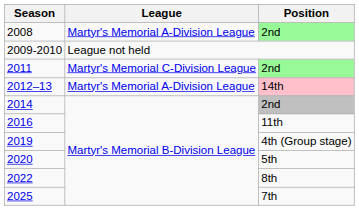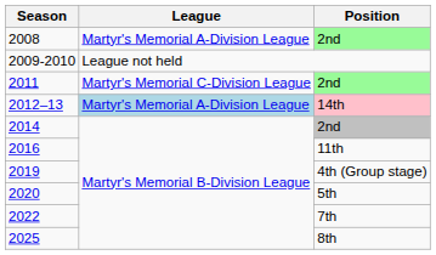2012–13 | League: no background -> lightblue background
2022 | Position: 8th -> 7th
2025 | Position: 7th -> 8th
